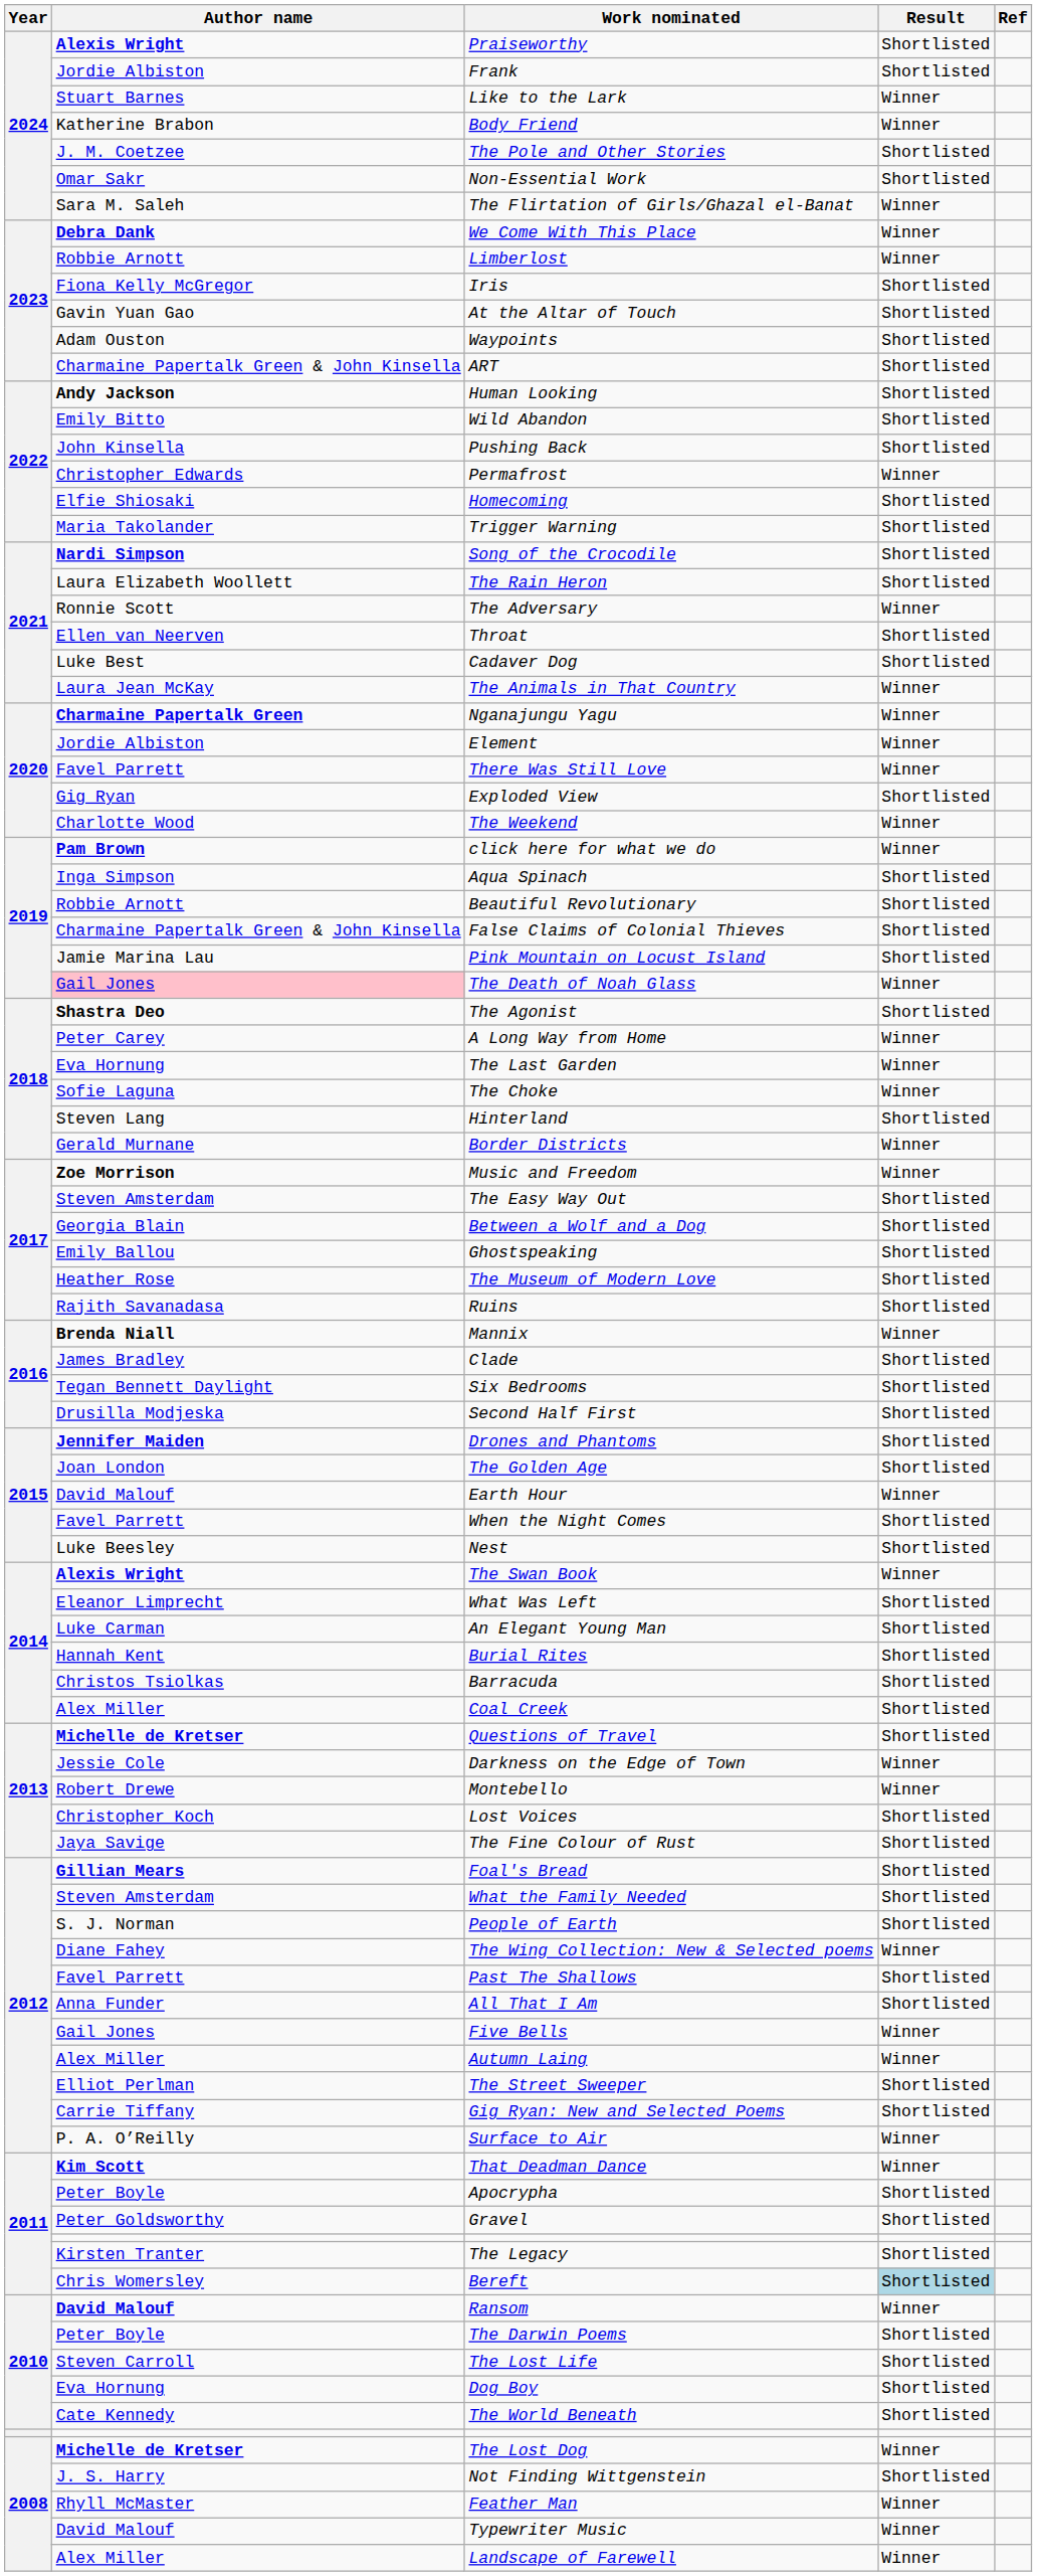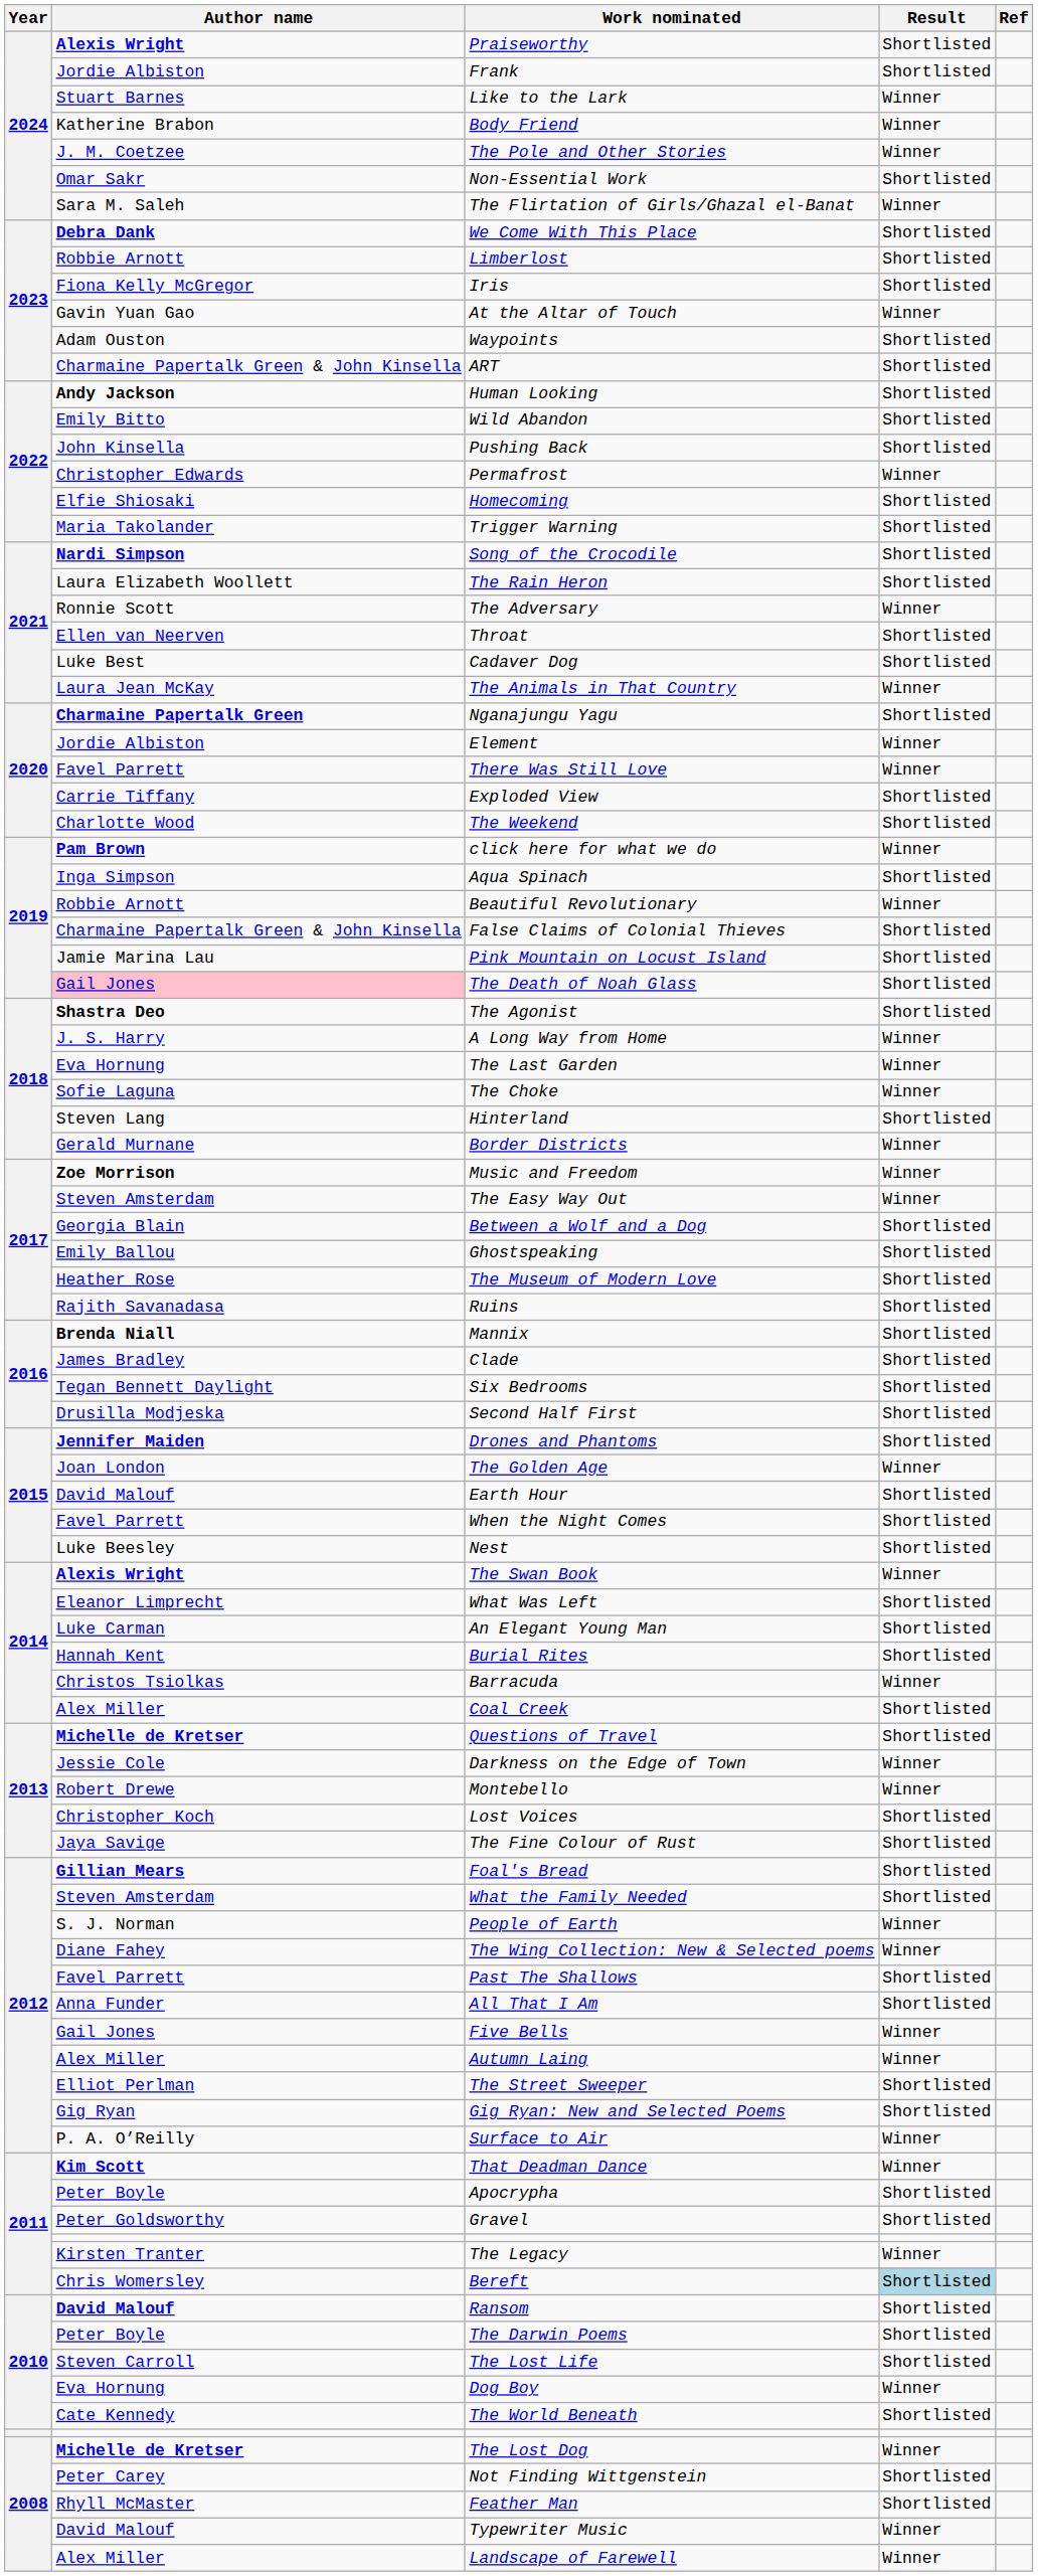The Pole and Other Stories | Result: Shortlisted -> Winner
We Come With This Place | Result: Winner -> Shortlisted
Limberlost | Result: Winner -> Shortlisted
At the Altar of Touch | Result: Shortlisted -> Winner
Nganajungu Yagu | Result: Winner -> Shortlisted
Exploded View | Author name: Gig Ryan -> Carrie Tiffany
The Weekend | Result: Winner -> Shortlisted
Beautiful Revolutionary | Result: Shortlisted -> Winner
The Death of Noah Glass | Result: Winner -> Shortlisted
A Long Way from Home | Author name: Peter Carey -> J. S. Harry
The Easy Way Out | Result: Shortlisted -> Winner
Mannix | Result: Winner -> Shortlisted
The Golden Age | Result: Shortlisted -> Winner
Earth Hour | Result: Winner -> Shortlisted
Barracuda | Result: Shortlisted -> Winner
People of Earth | Result: Shortlisted -> Winner
Gig Ryan: New and Selected Poems | Author name: Carrie Tiffany -> Gig Ryan
The Legacy | Result: Shortlisted -> Winner
Ransom | Result: Winner -> Shortlisted
Dog Boy | Result: Shortlisted -> Winner
Not Finding Wittgenstein | Author name: J. S. Harry -> Peter Carey
Feather Man | Result: Winner -> Shortlisted
